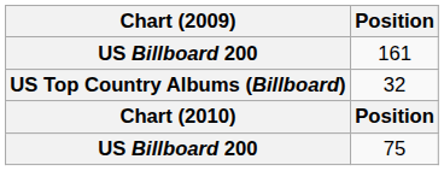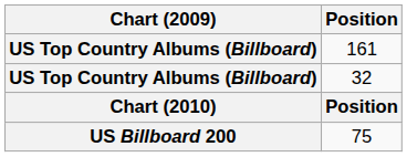161 | Chart (2009): US Billboard 200 -> US Top Country Albums (Billboard)
